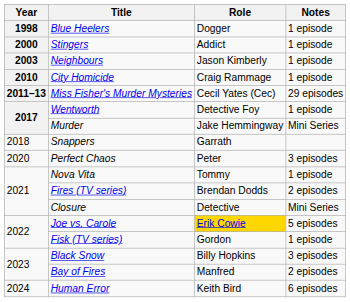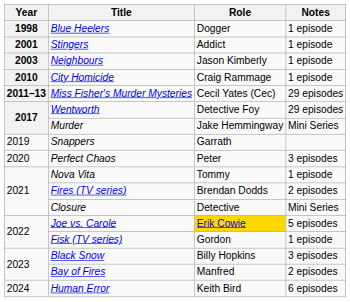Stingers | Year: 2000 -> 2001
Wentworth | Notes: 1 episode -> 29 episodes
Snappers | Year: 2018 -> 2019
